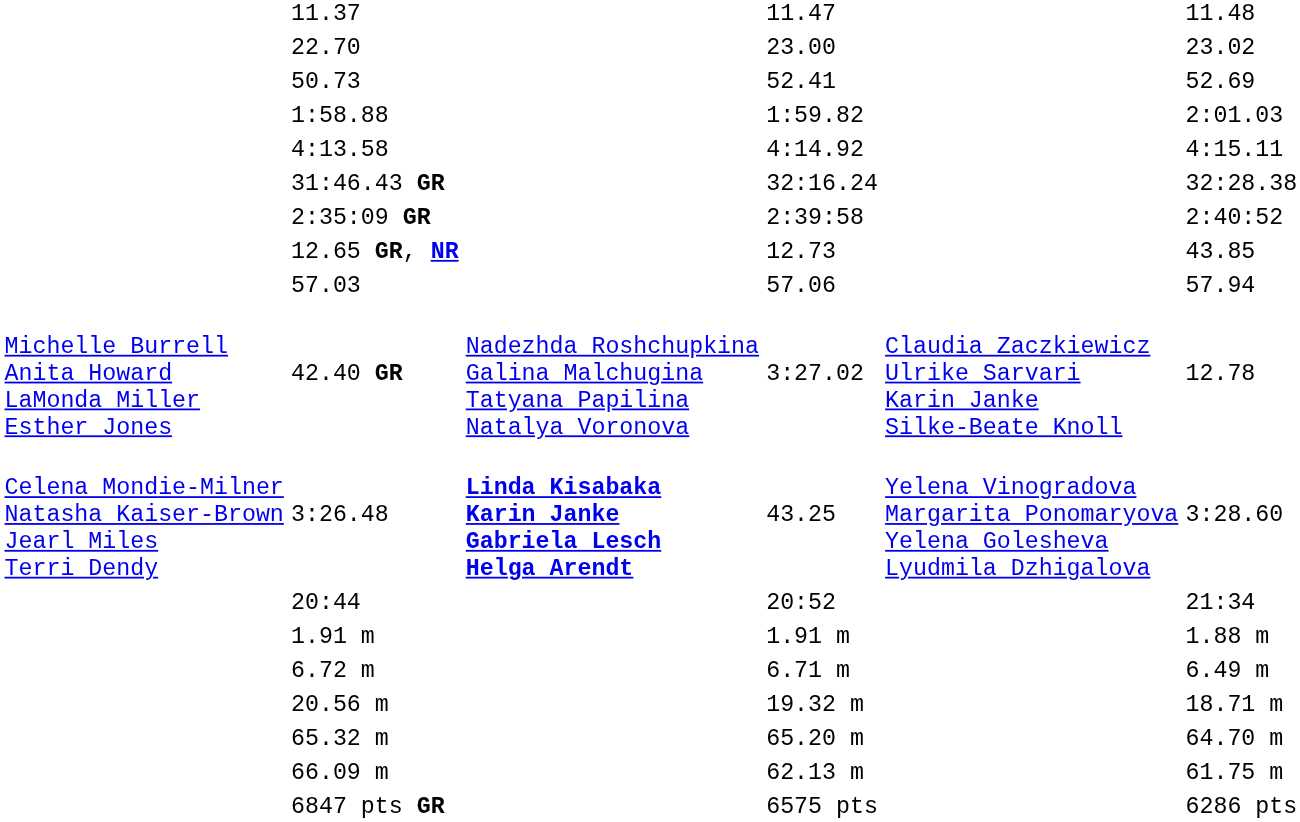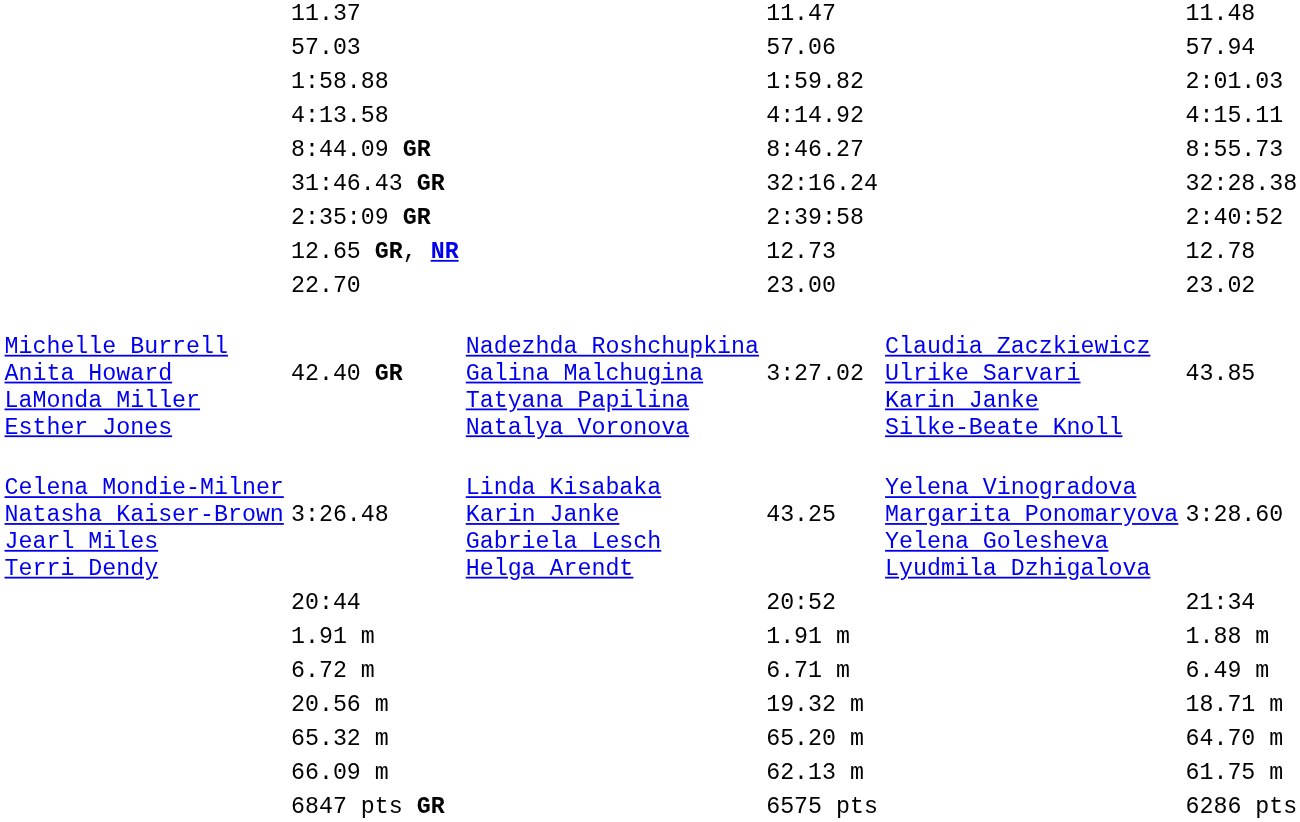rows swapped: 22.70 <-> 57.03
- row: 50.73 | 52.41 | 52.69
+ row: 8:44.09 GR | 8:46.27 | 8:55.73
12.65 GR, NR | column 7: 43.85 -> 12.78
42.40 GR | column 7: 12.78 -> 43.85
3:26.48 | column 4: bold -> normal
